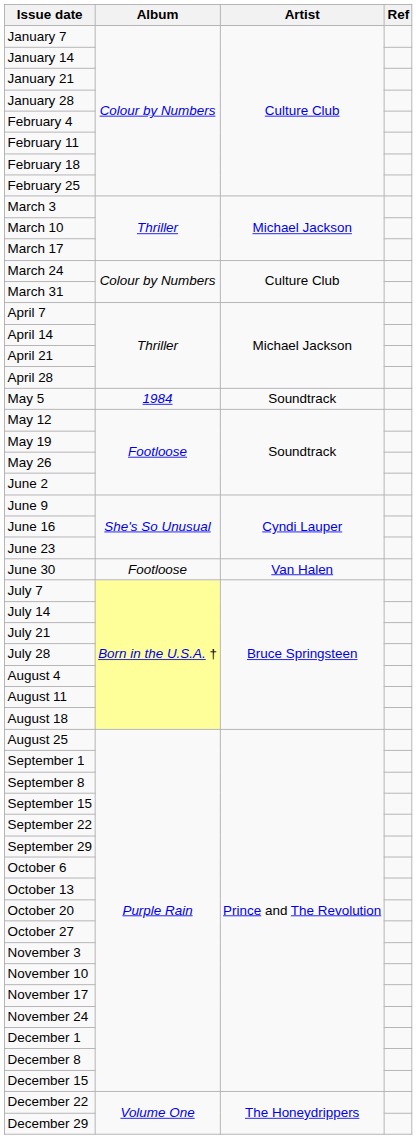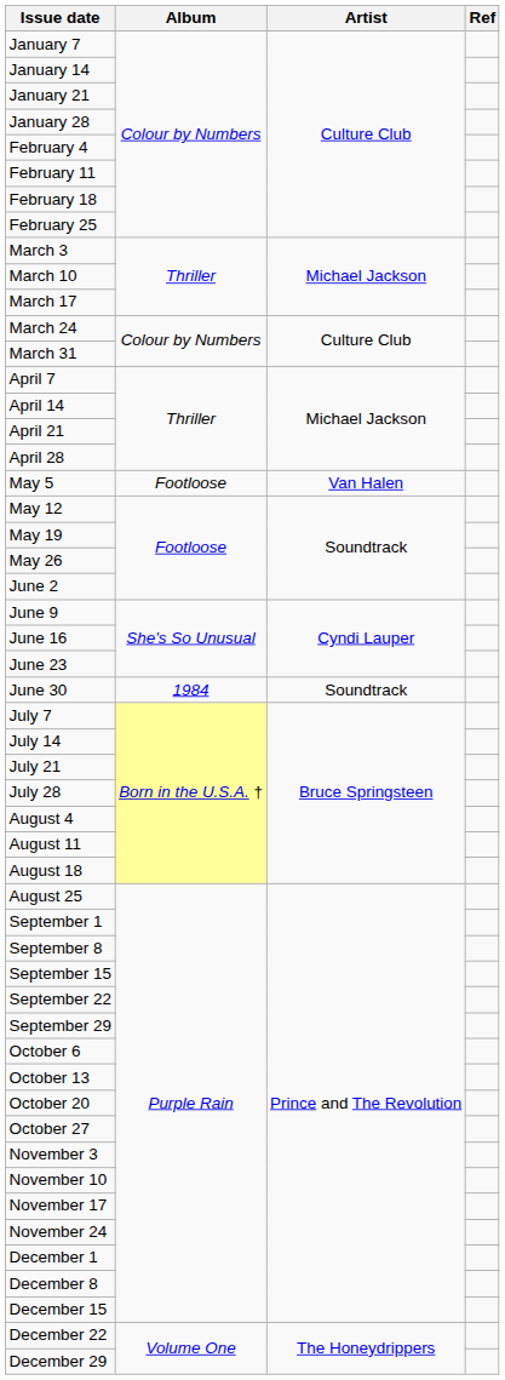May 5 | Album: 1984 -> Footloose
May 5 | Artist: Soundtrack -> Van Halen
June 30 | Album: Footloose -> 1984
June 30 | Artist: Van Halen -> Soundtrack
